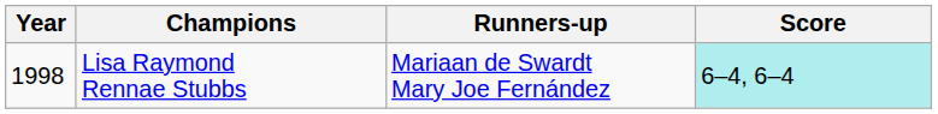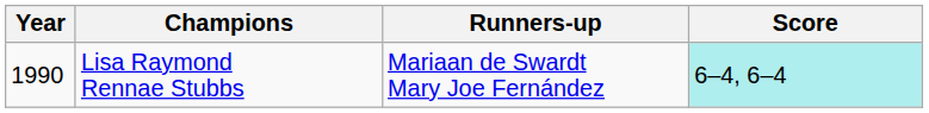Lisa Raymond Rennae Stubbs | Year: 1998 -> 1990
